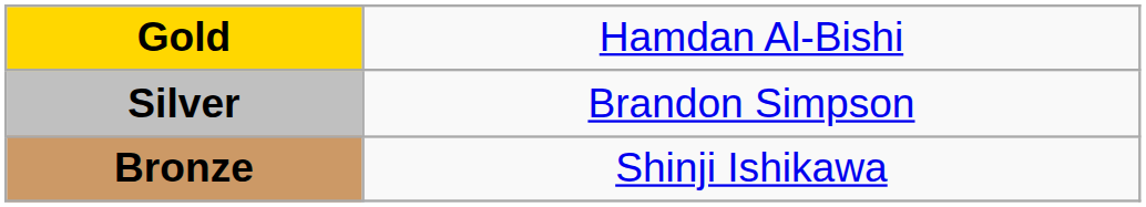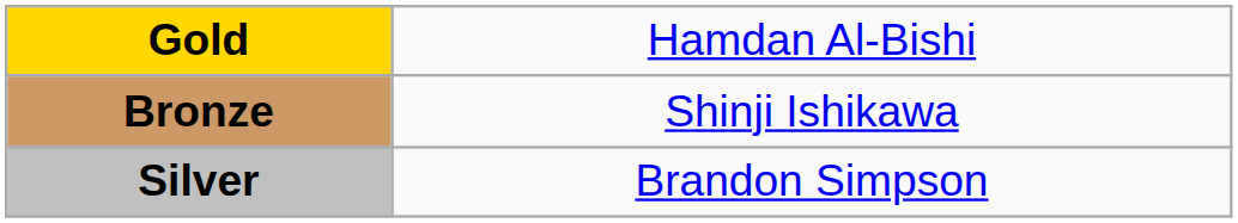rows swapped: Silver <-> Bronze
